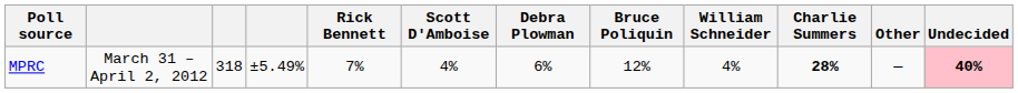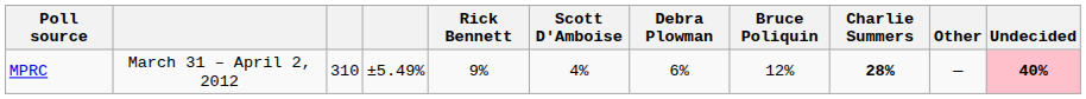- column: William Schneider | 4%
MPRC | column 3: 318 -> 310
MPRC | Rick Bennett: 7% -> 9%
